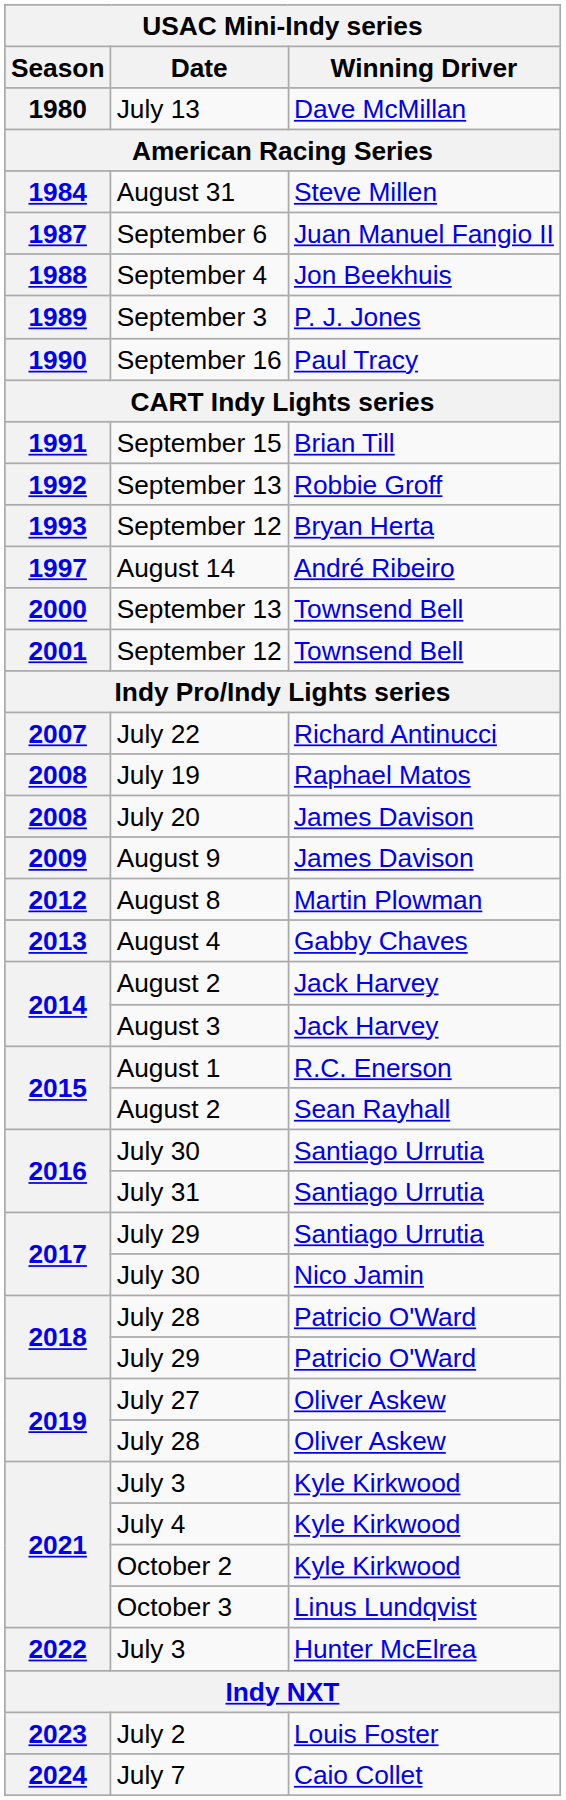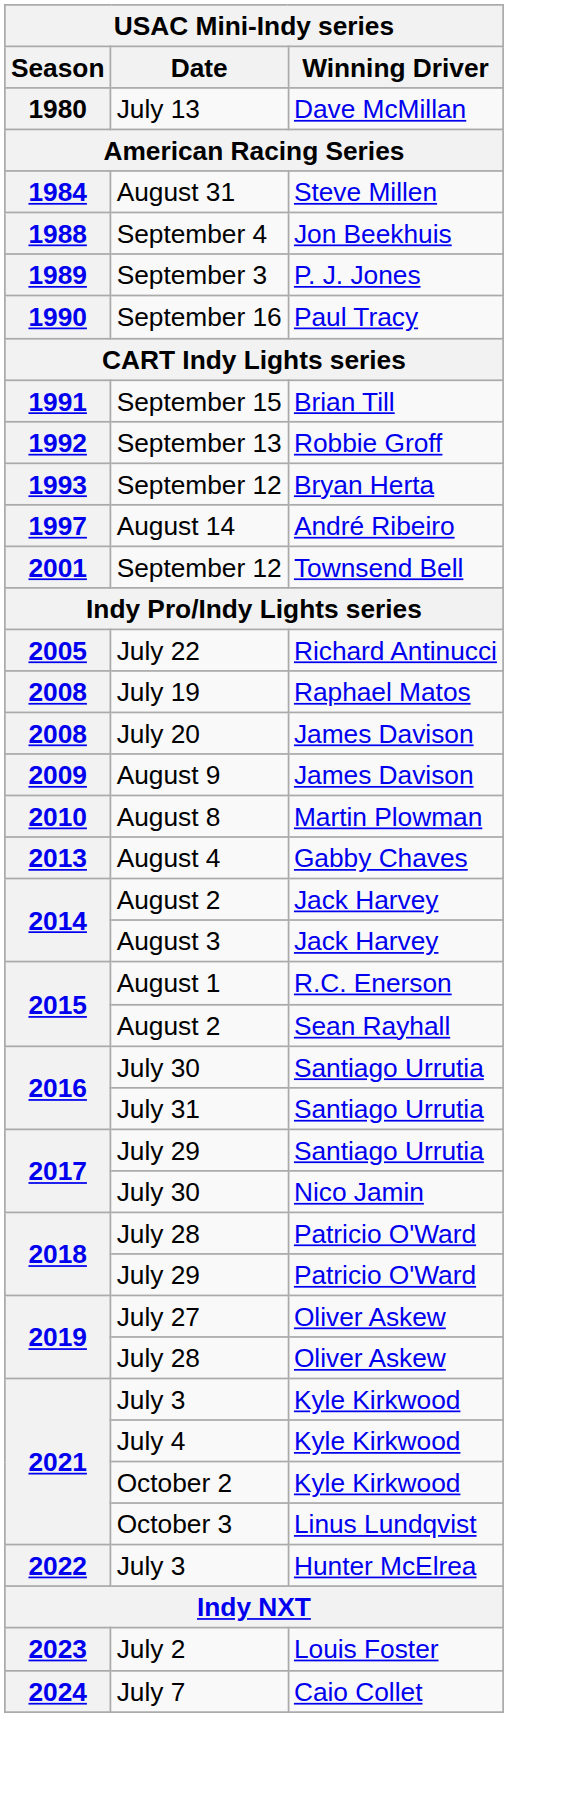- row: 1987 | September 6 | Juan Manuel Fangio II
- row: 2000 | September 13 | Townsend Bell
July 22 | Season: 2007 -> 2005
August 8 | Season: 2012 -> 2010
